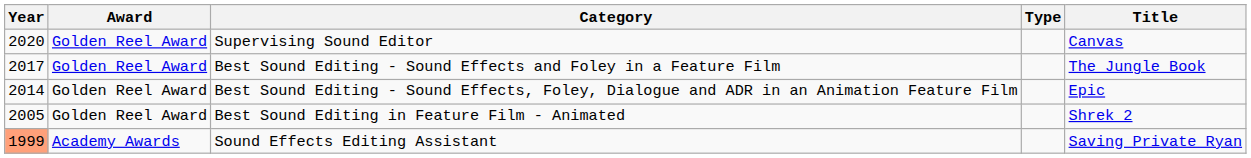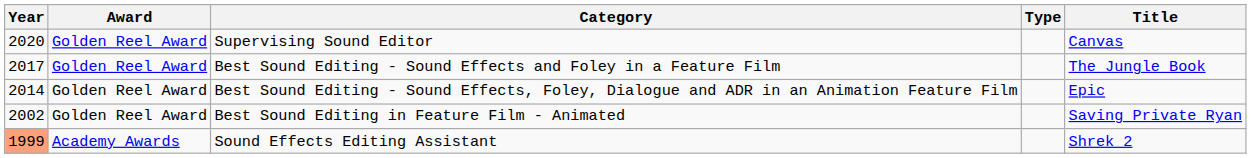Best Sound Editing in Feature Film - Animated | Year: 2005 -> 2002
Best Sound Editing in Feature Film - Animated | Title: Shrek 2 -> Saving Private Ryan
Sound Effects Editing Assistant | Title: Saving Private Ryan -> Shrek 2
